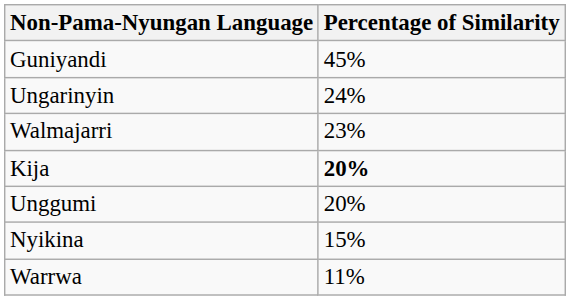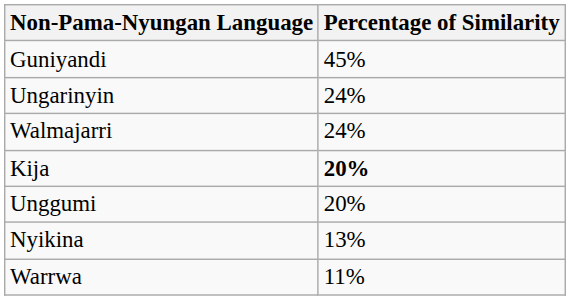Walmajarri | Percentage of Similarity: 23% -> 24%
Nyikina | Percentage of Similarity: 15% -> 13%
